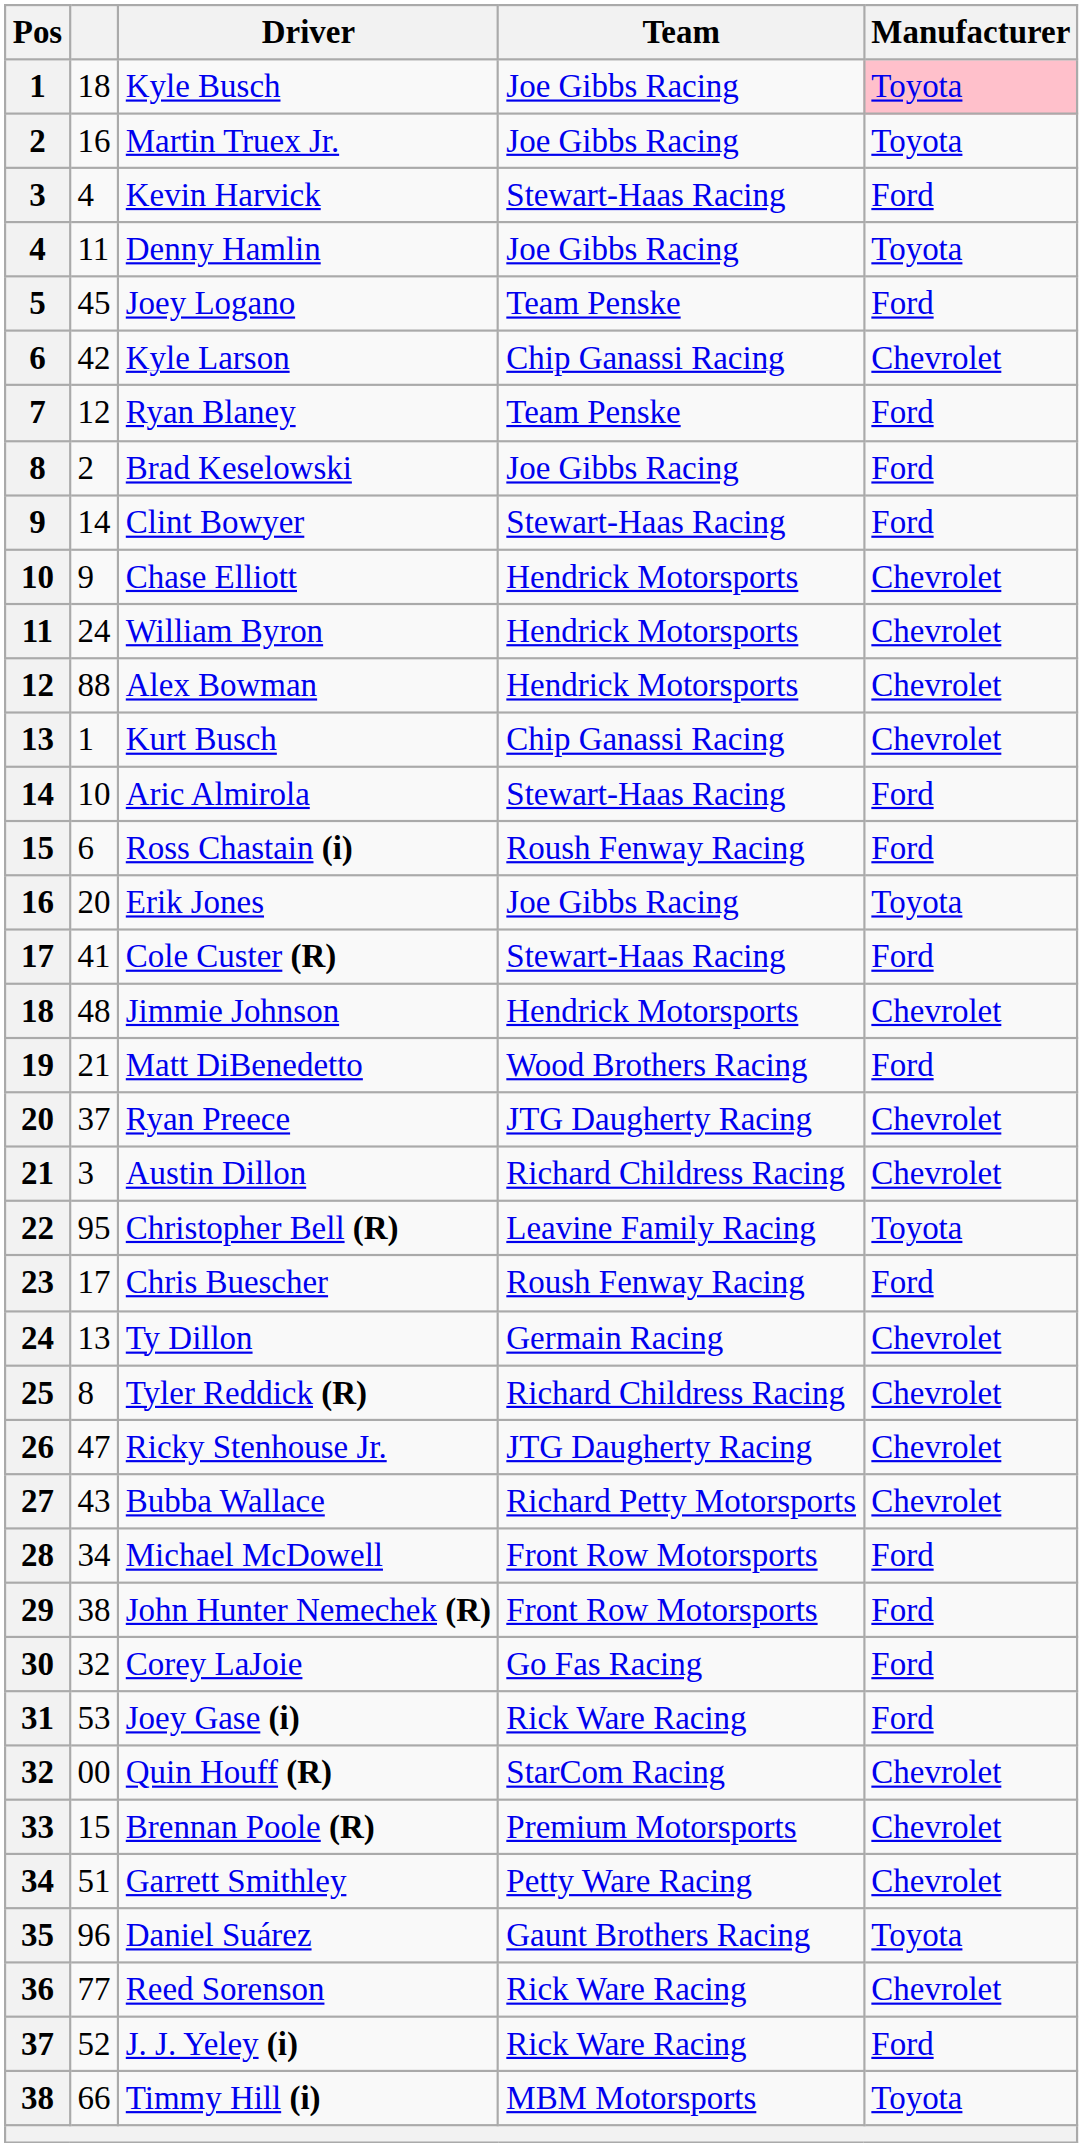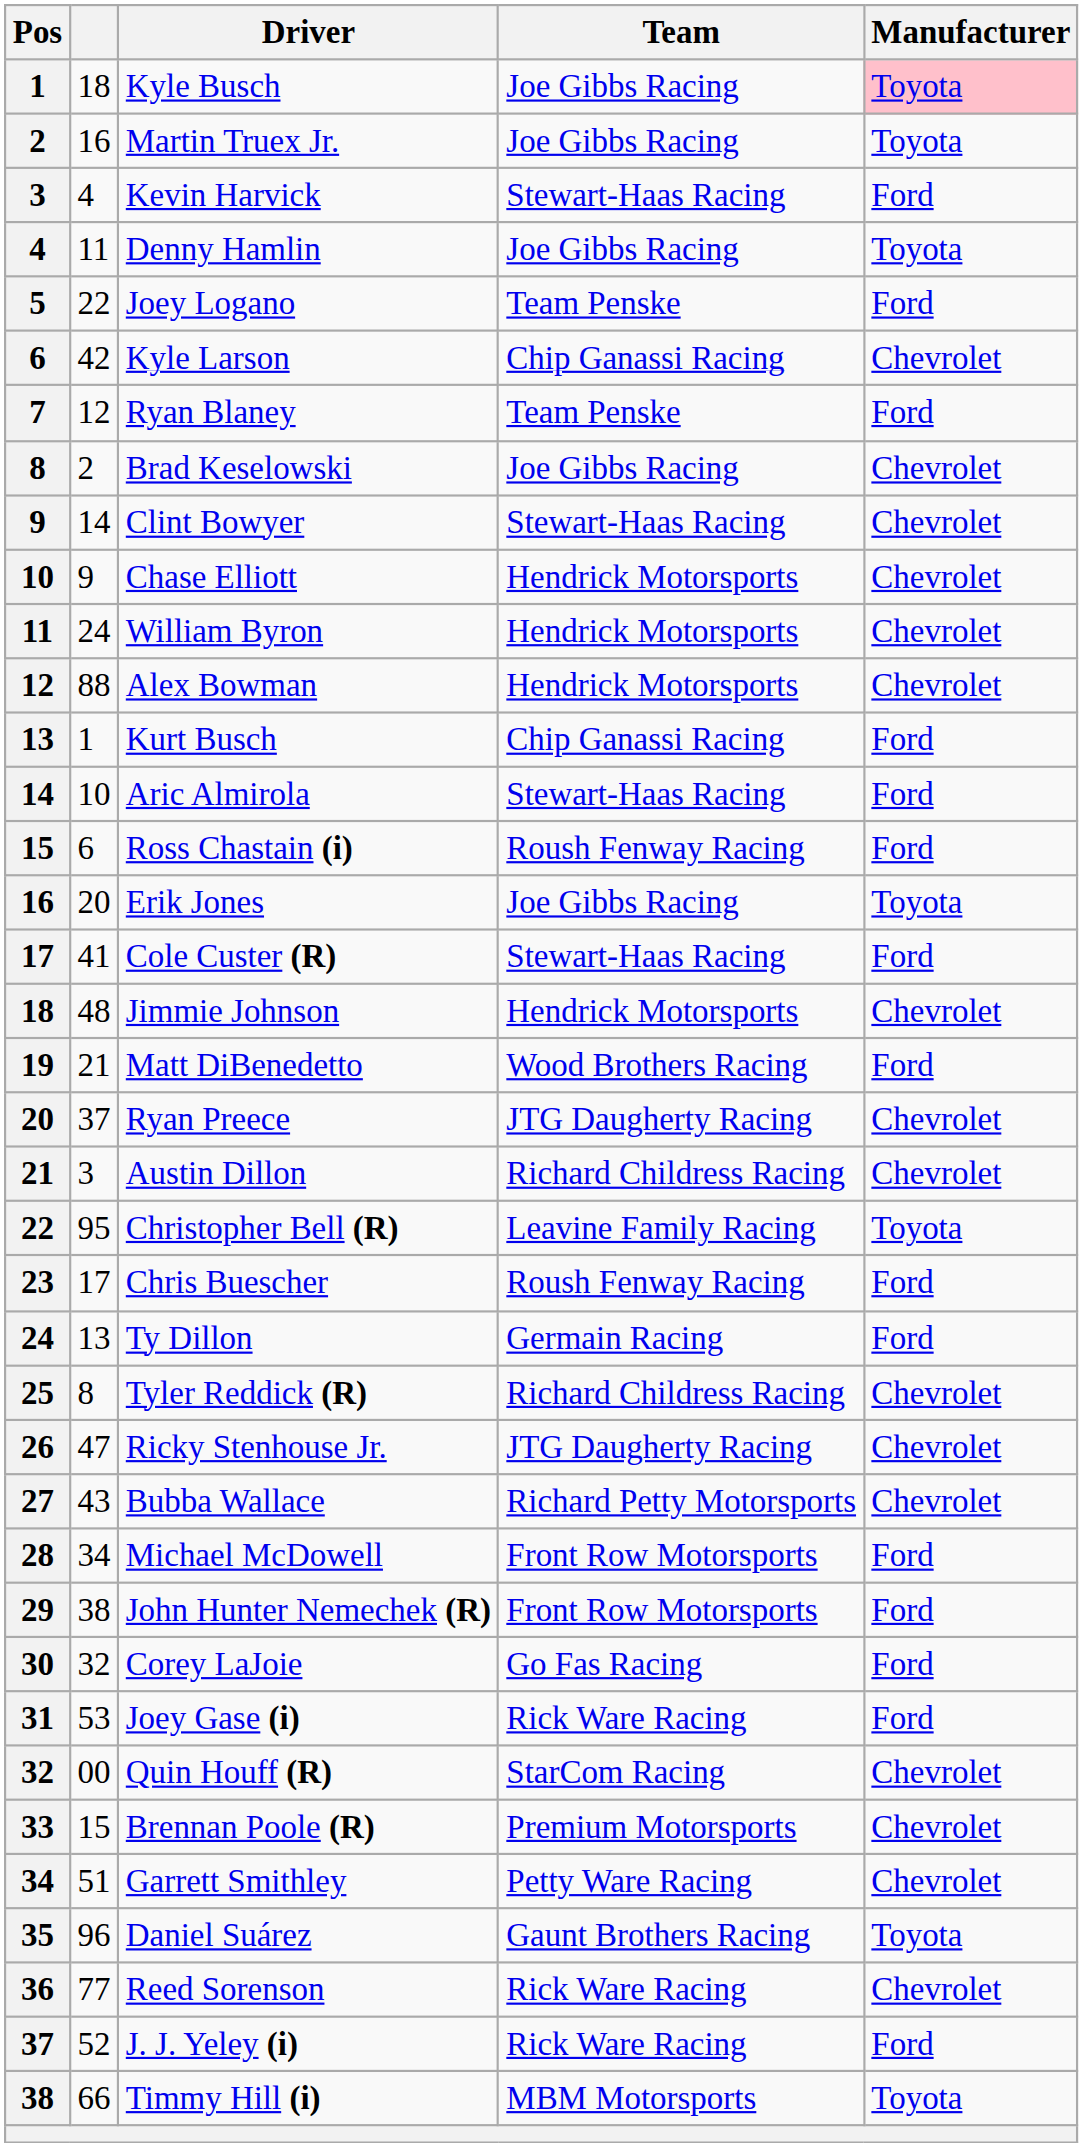Joey Logano | column 2: 45 -> 22
Brad Keselowski | Manufacturer: Ford -> Chevrolet
Clint Bowyer | Manufacturer: Ford -> Chevrolet
Kurt Busch | Manufacturer: Chevrolet -> Ford
Ty Dillon | Manufacturer: Chevrolet -> Ford
